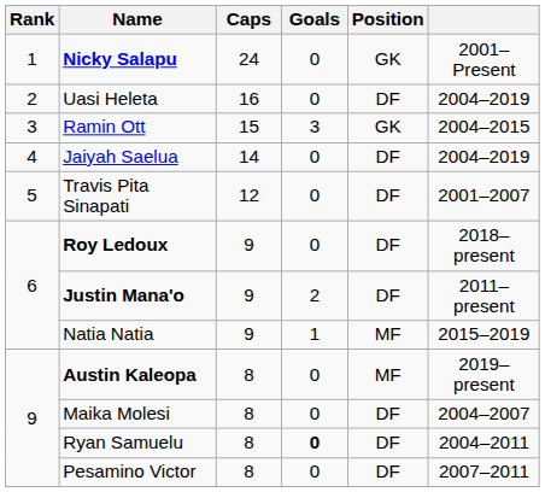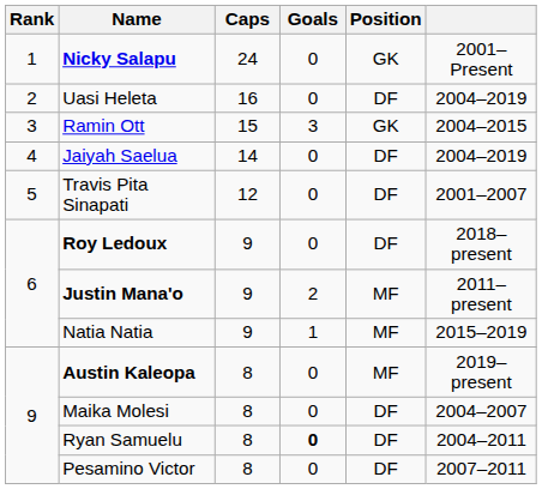Justin Mana'o | Position: DF -> MF
